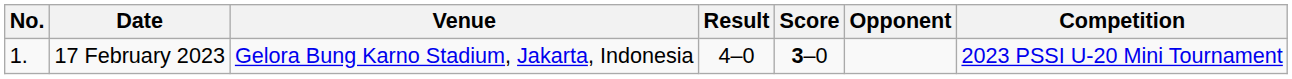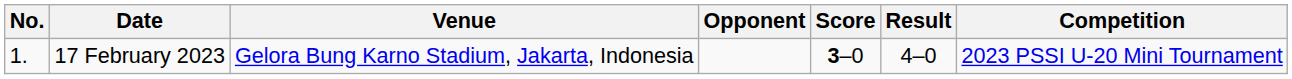columns swapped: Opponent <-> Result
